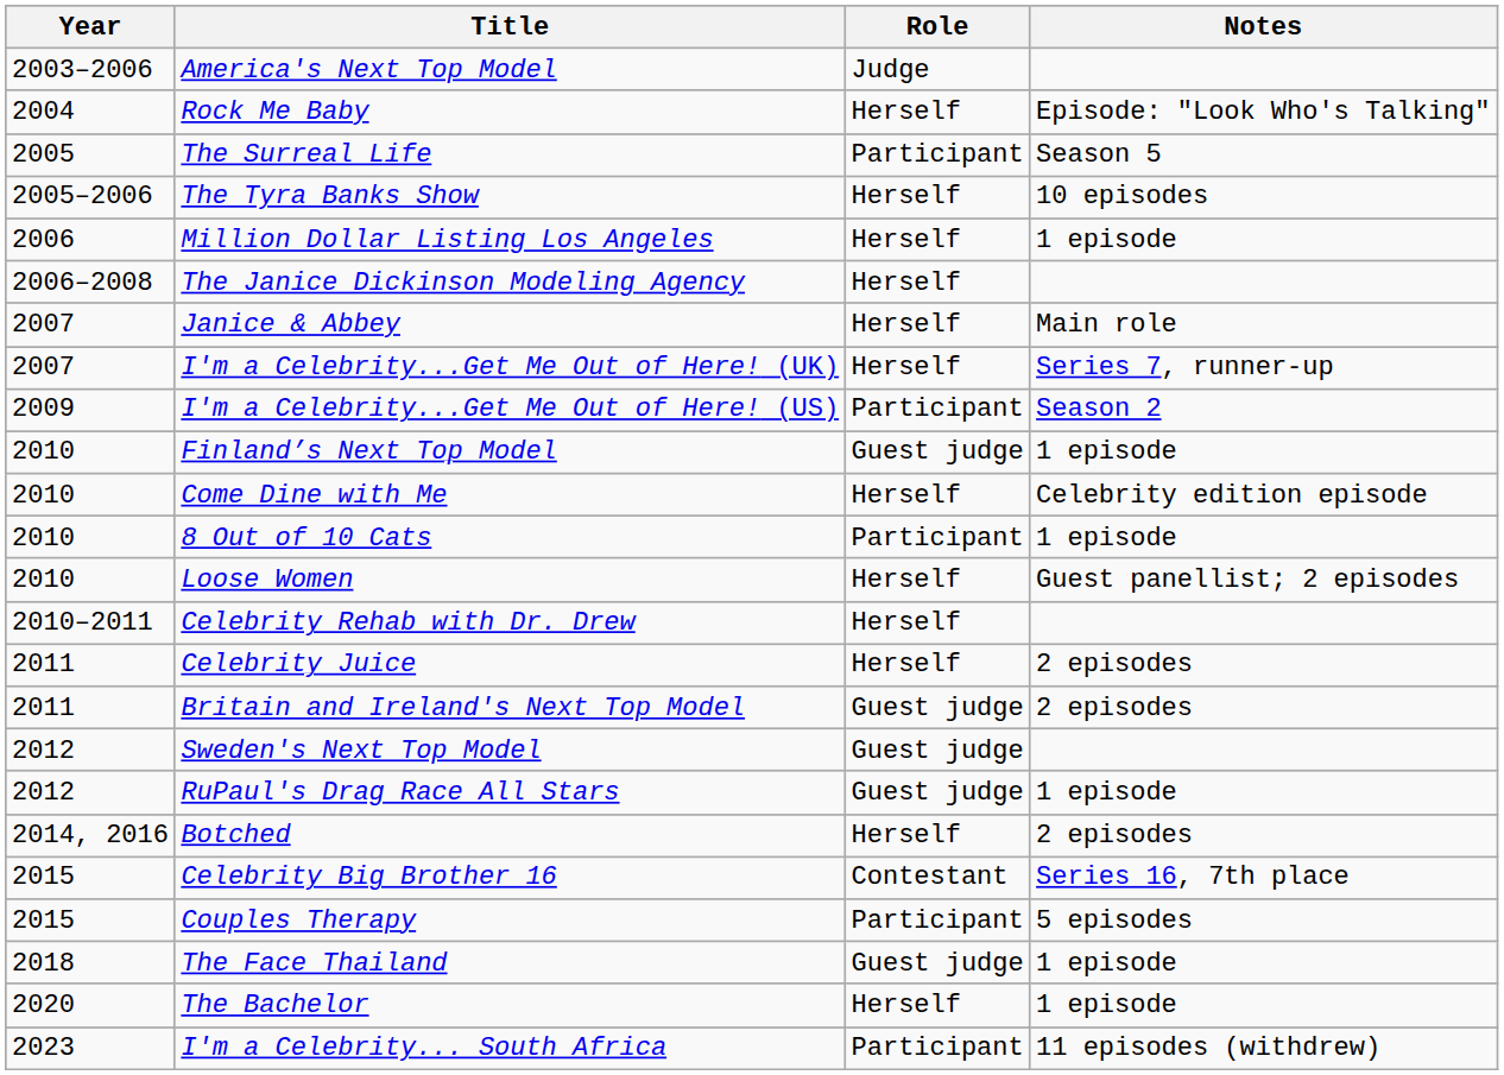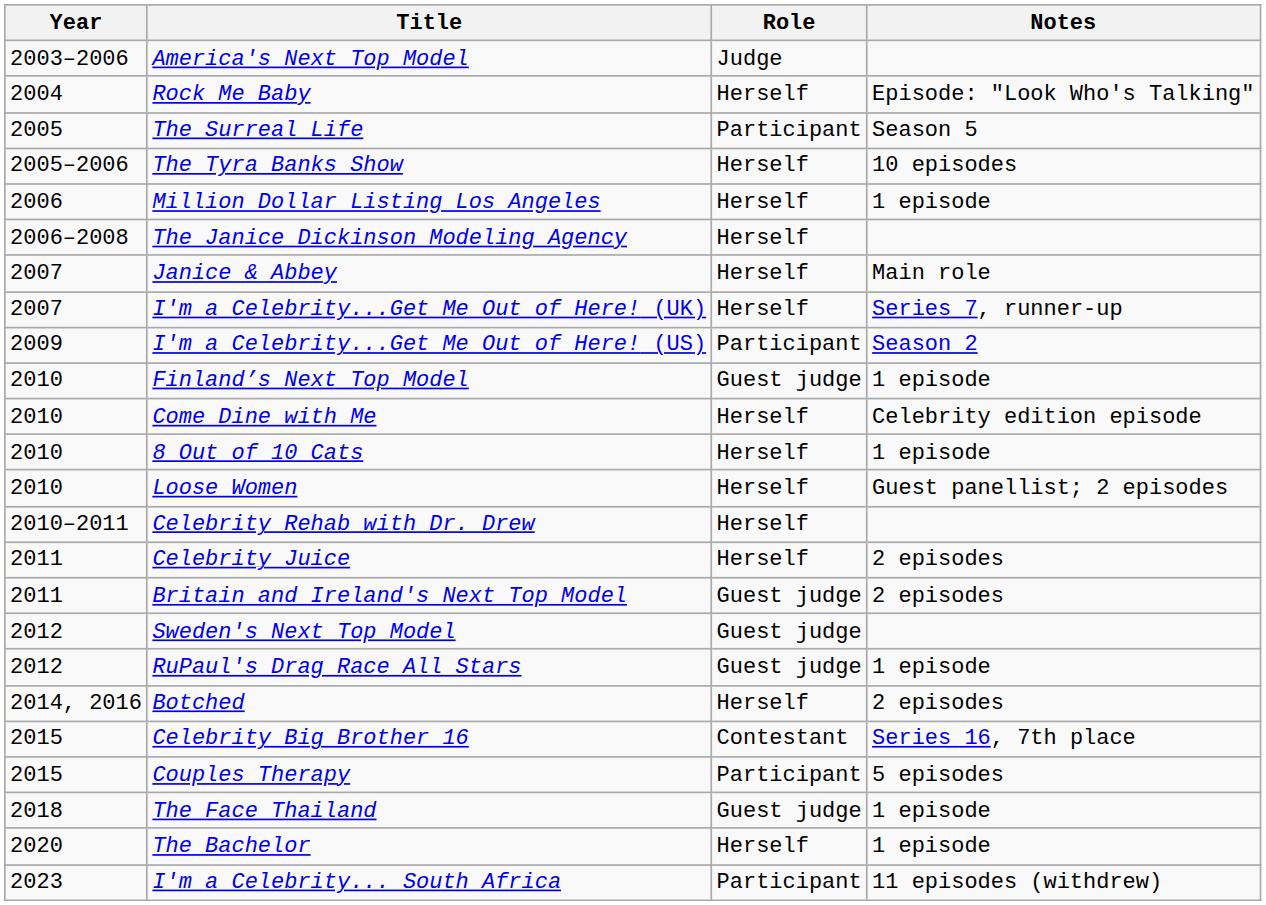8 Out of 10 Cats | Role: Participant -> Herself
